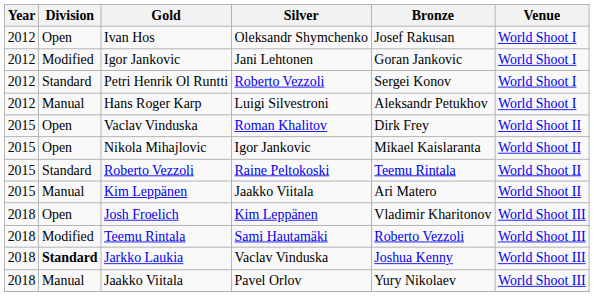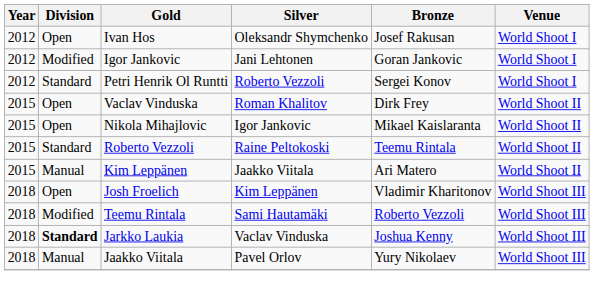- row: 2012 | Manual | Hans Roger Karp | Luigi Silvestroni | Aleksandr Petukhov | World Shoot I
